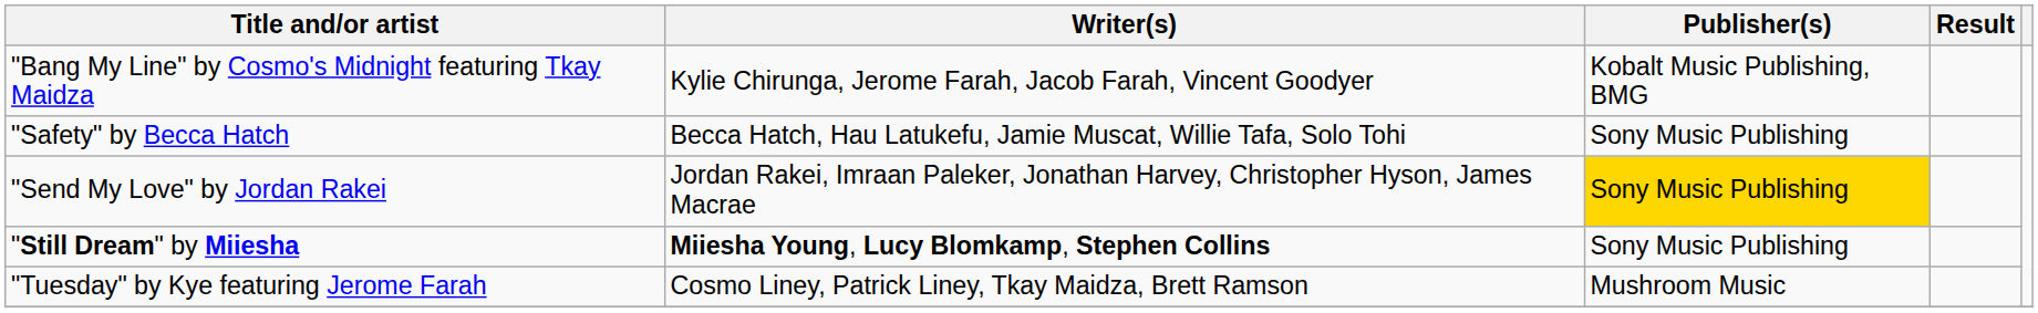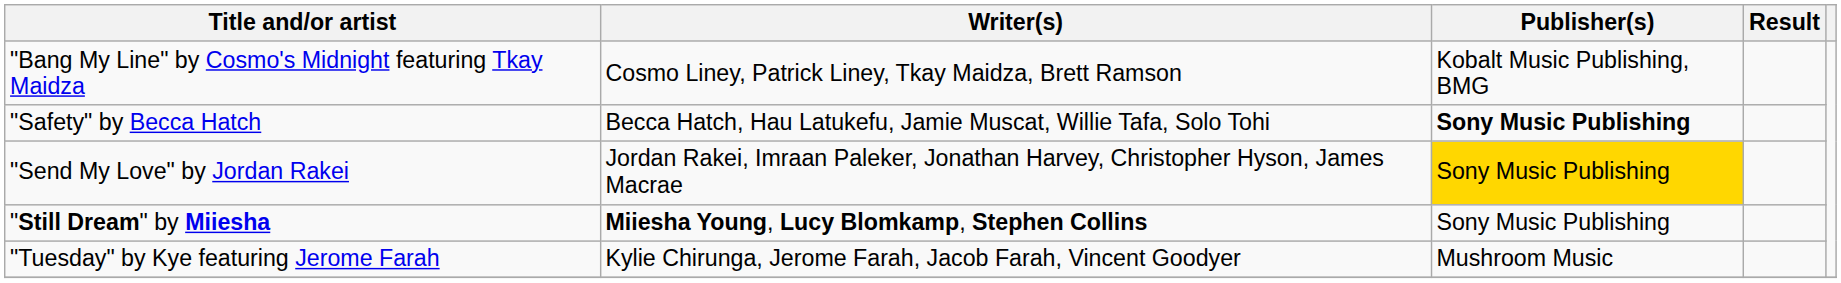"Bang My Line" by Cosmo's Midnight featuring Tkay Maidza | Writer(s): Kylie Chirunga, Jerome Farah, Jacob Farah, Vincent Goodyer -> Cosmo Liney, Patrick Liney, Tkay Maidza, Brett Ramson
"Safety" by Becca Hatch | Publisher(s): normal -> bold
"Tuesday" by Kye featuring Jerome Farah | Writer(s): Cosmo Liney, Patrick Liney, Tkay Maidza, Brett Ramson -> Kylie Chirunga, Jerome Farah, Jacob Farah, Vincent Goodyer
